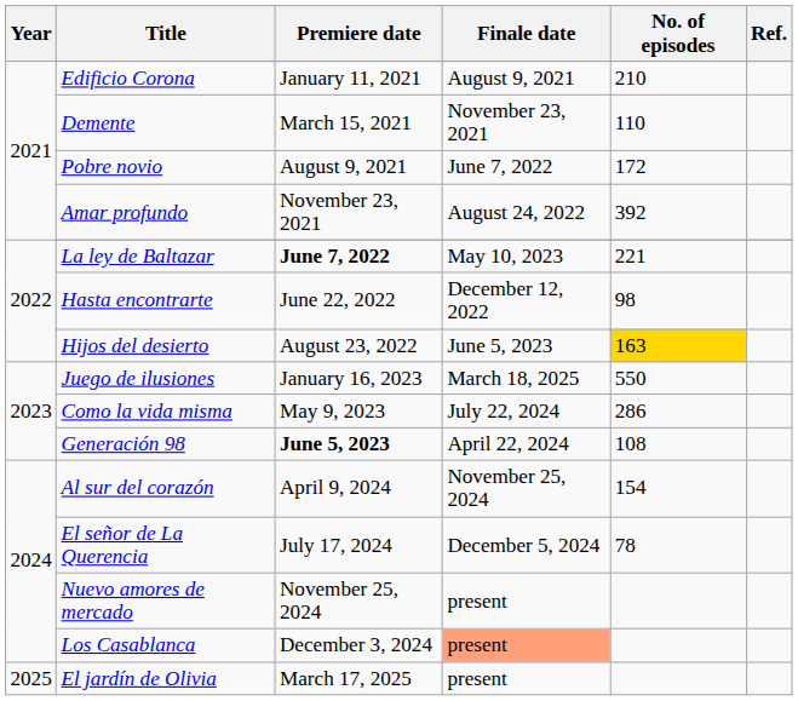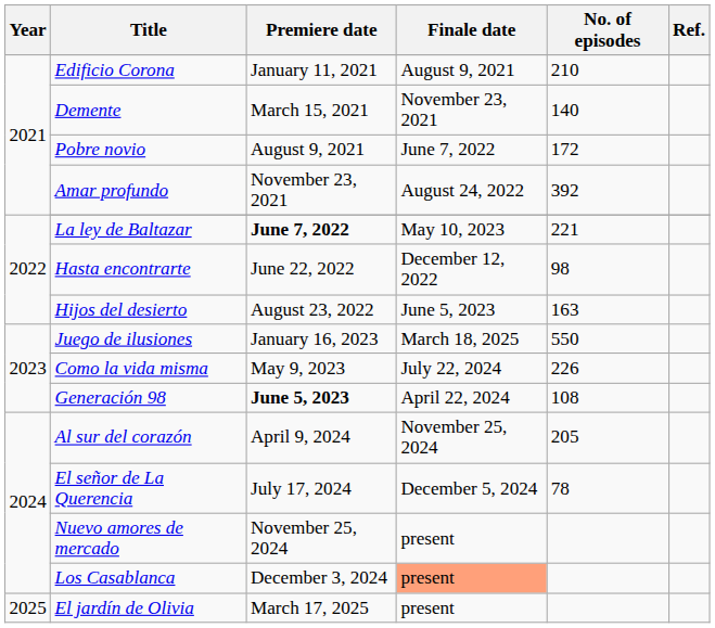Demente | No. of episodes: 110 -> 140
Hijos del desierto | No. of episodes: gold background -> no background
Como la vida misma | No. of episodes: 286 -> 226
Al sur del corazón | No. of episodes: 154 -> 205
